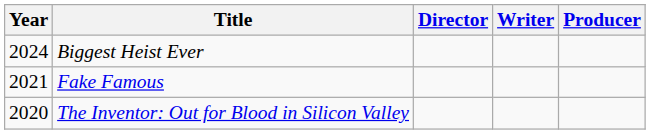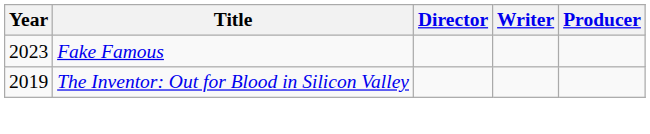- row: 2024 | Biggest Heist Ever
Fake Famous | Year: 2021 -> 2023
The Inventor: Out for Blood in Silicon Valley | Year: 2020 -> 2019
